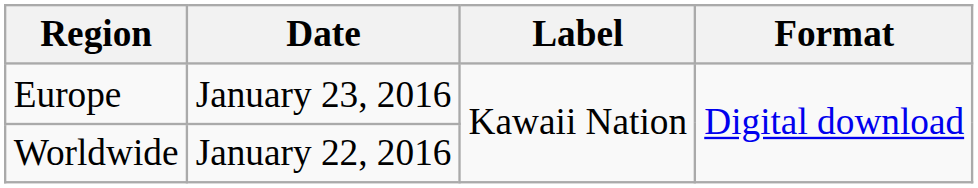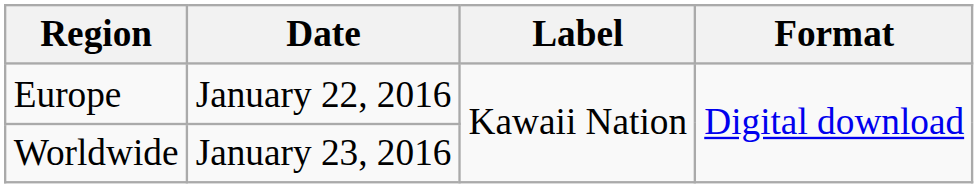Europe | Date: January 23, 2016 -> January 22, 2016
Worldwide | Date: January 22, 2016 -> January 23, 2016
